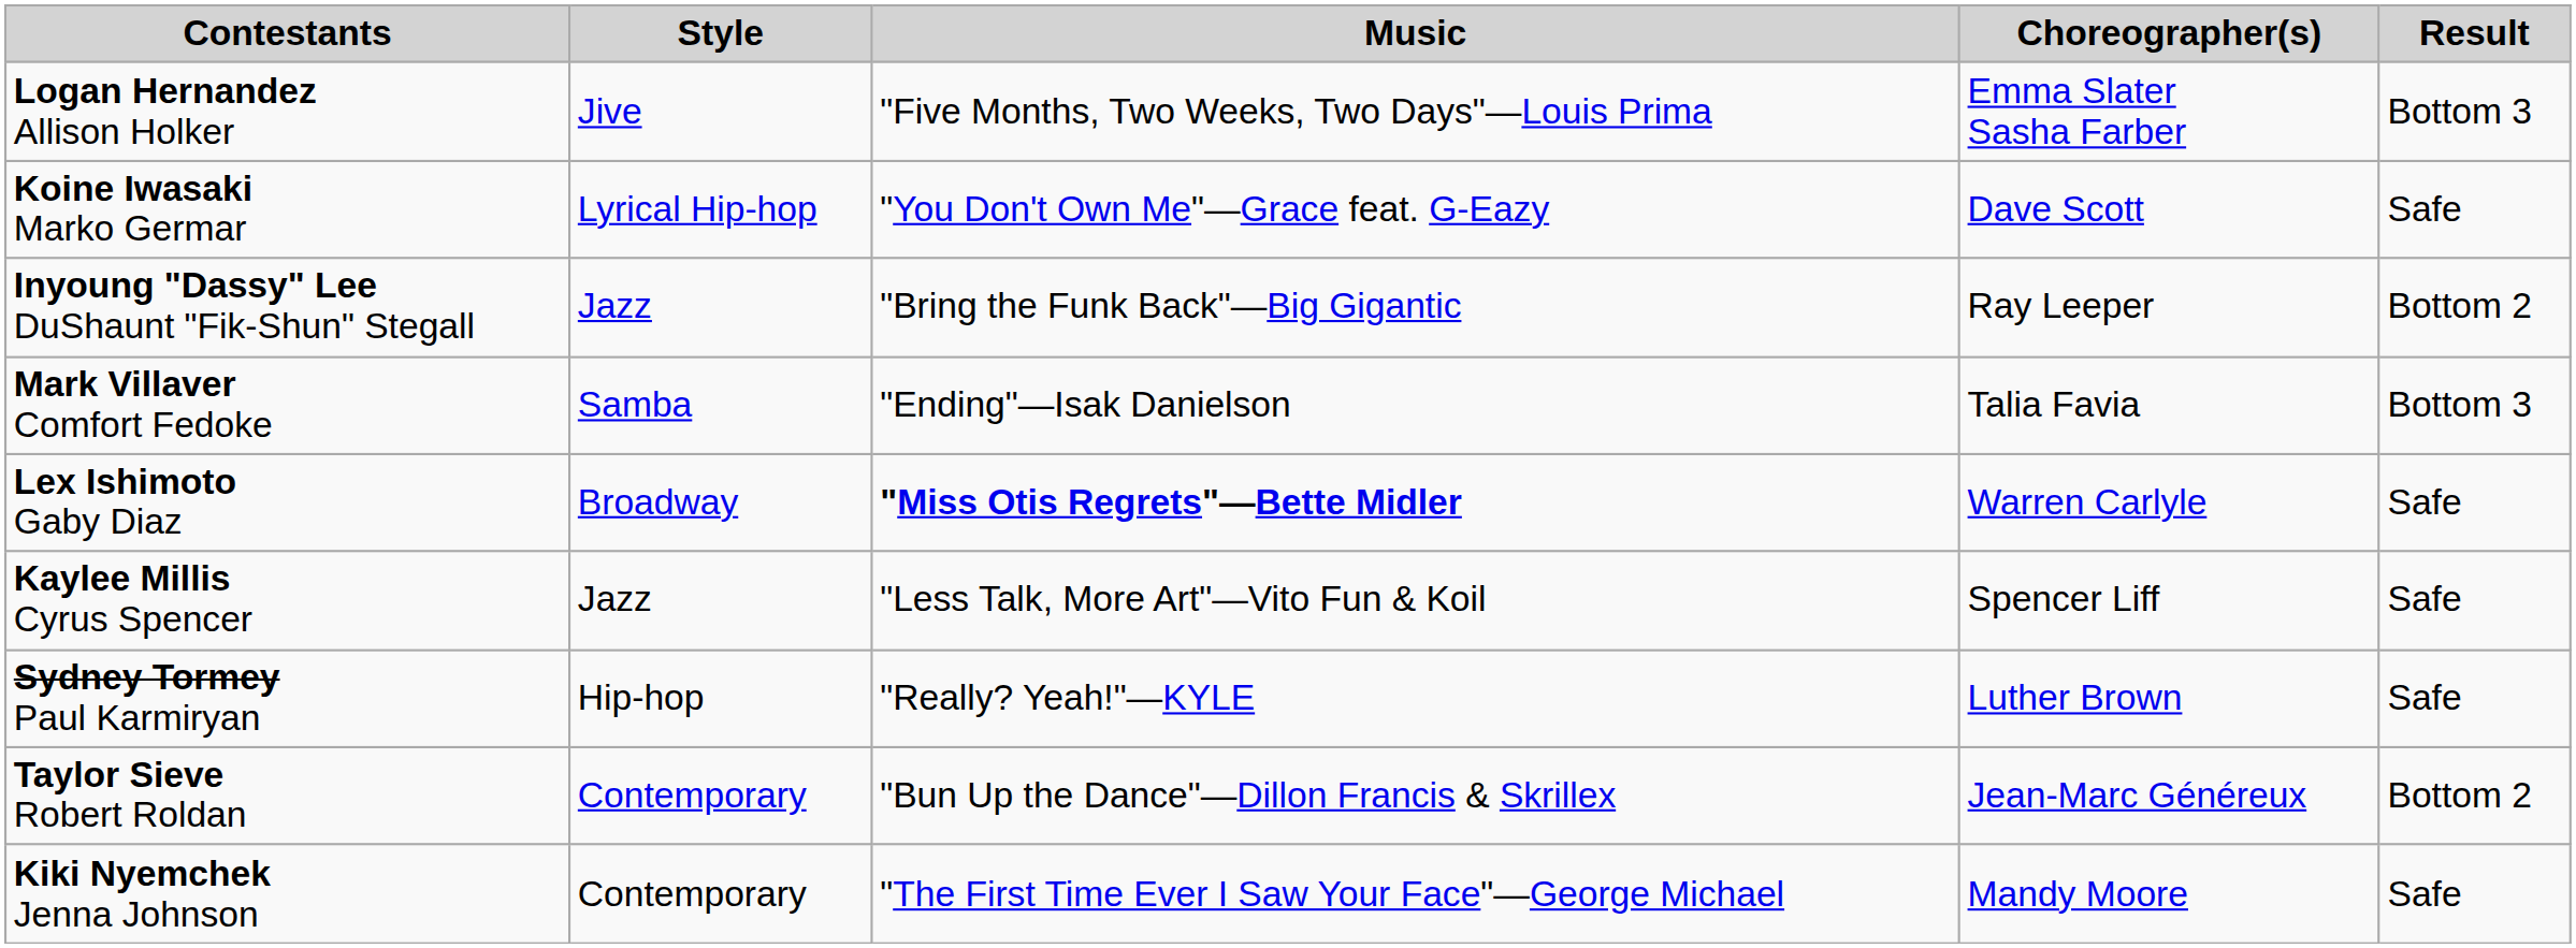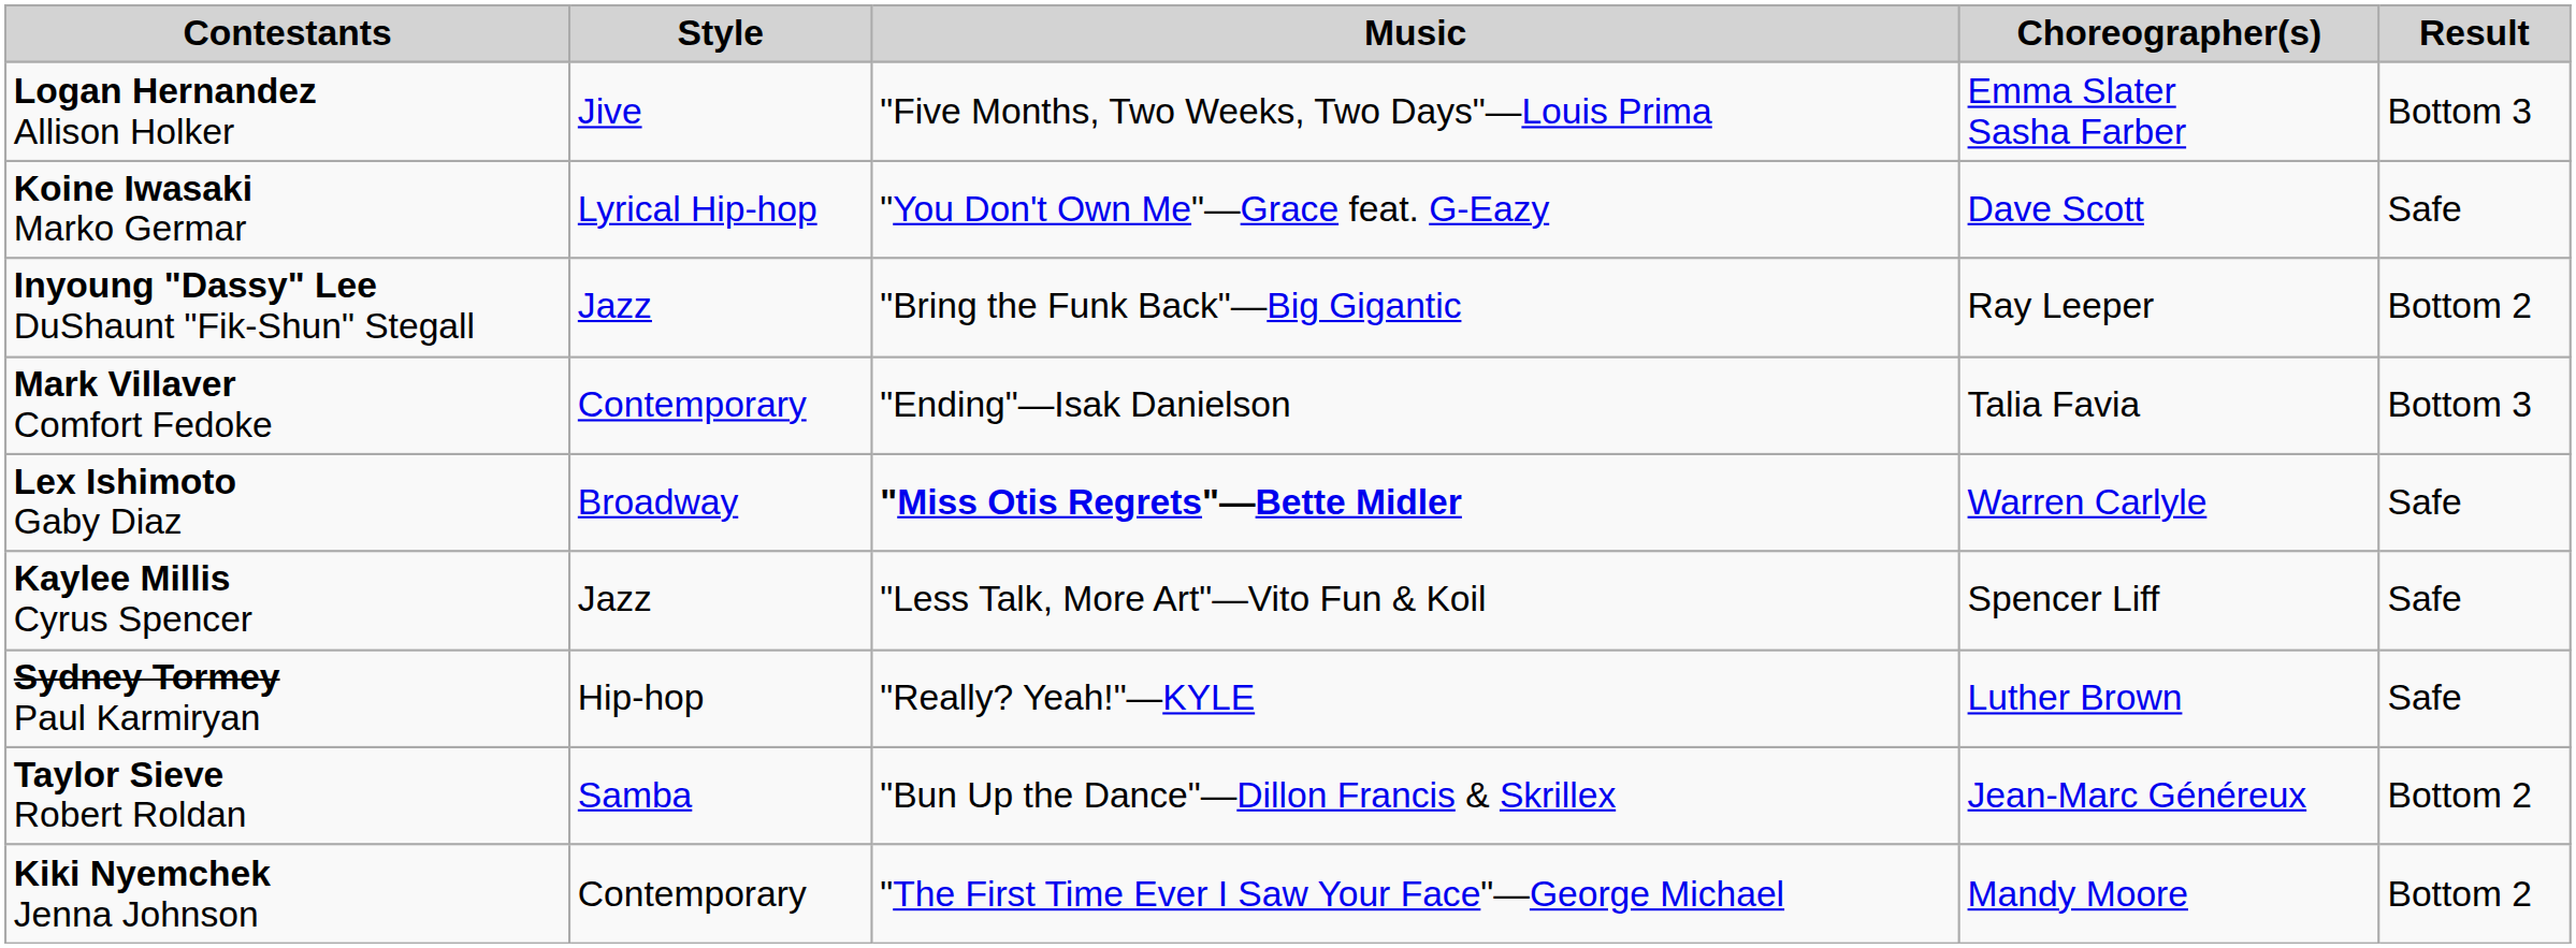Mark Villaver Comfort Fedoke | Style: Samba -> Contemporary
Taylor Sieve Robert Roldan | Style: Contemporary -> Samba
Kiki Nyemchek Jenna Johnson | Result: Safe -> Bottom 2
